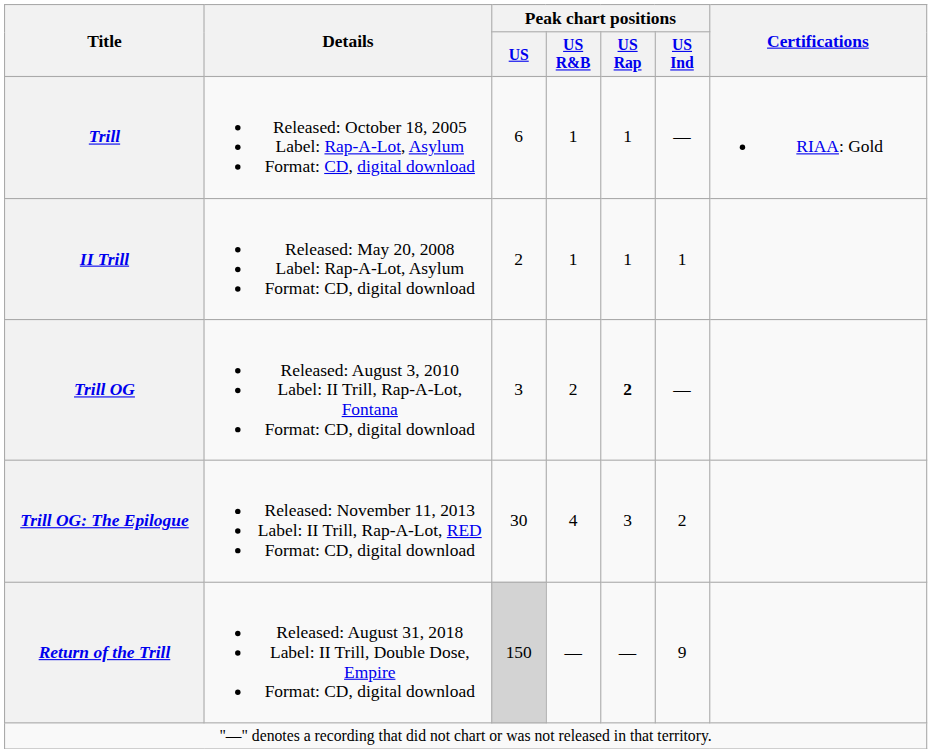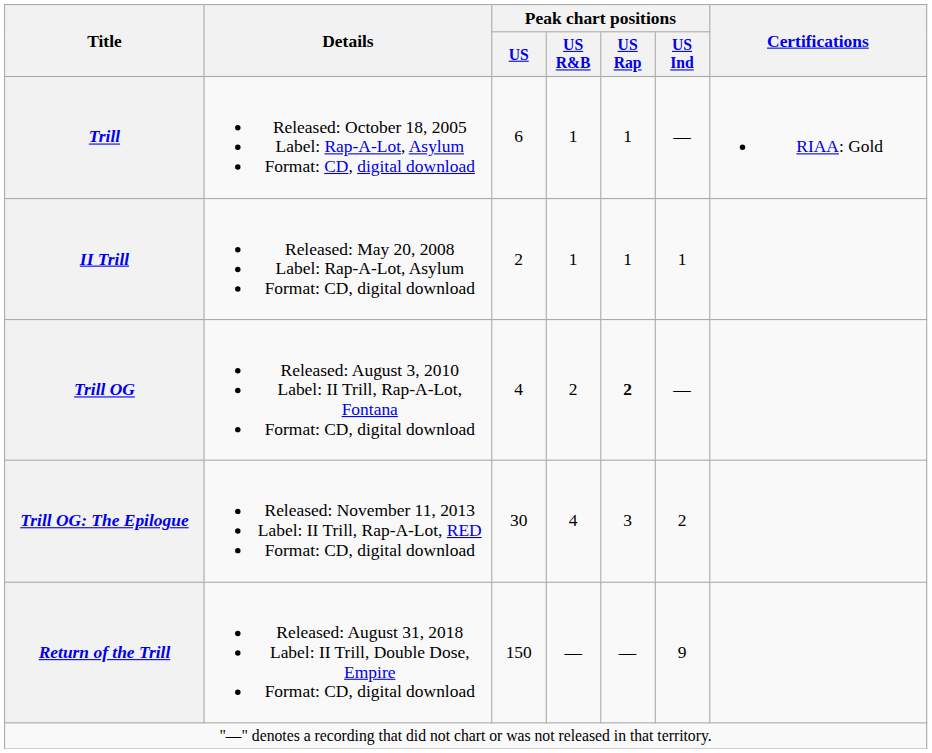Trill OG | Peak chart positions / US: 3 -> 4
Return of the Trill | Peak chart positions / US: lightgrey background -> no background
